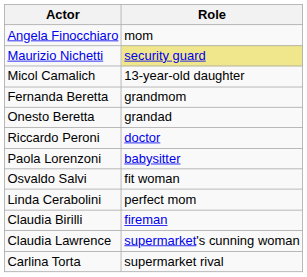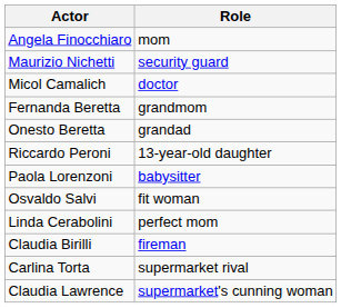Maurizio Nichetti | Role: khaki background -> no background
Micol Camalich | Role: 13-year-old daughter -> doctor
Riccardo Peroni | Role: doctor -> 13-year-old daughter
rows swapped: Claudia Lawrence <-> Carlina Torta
